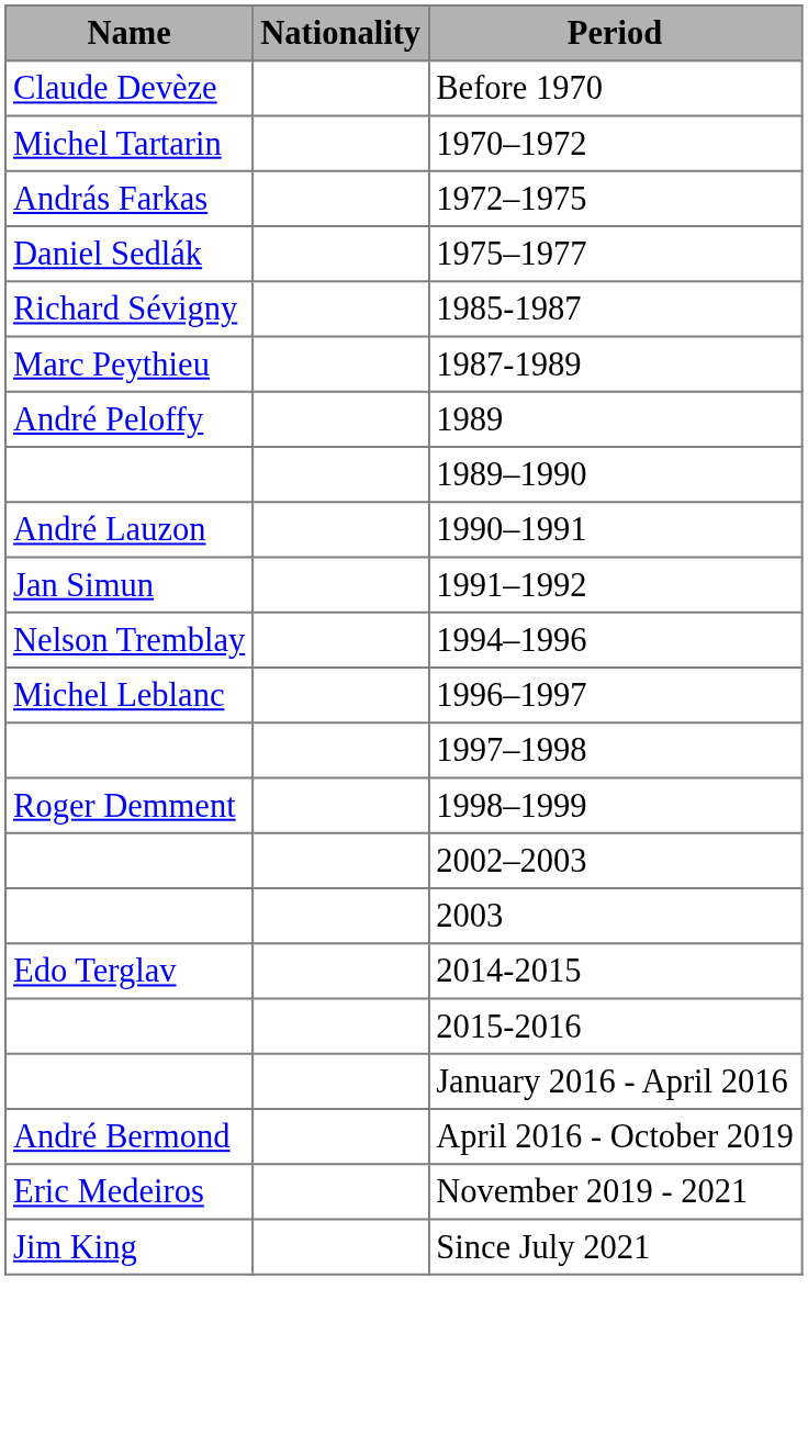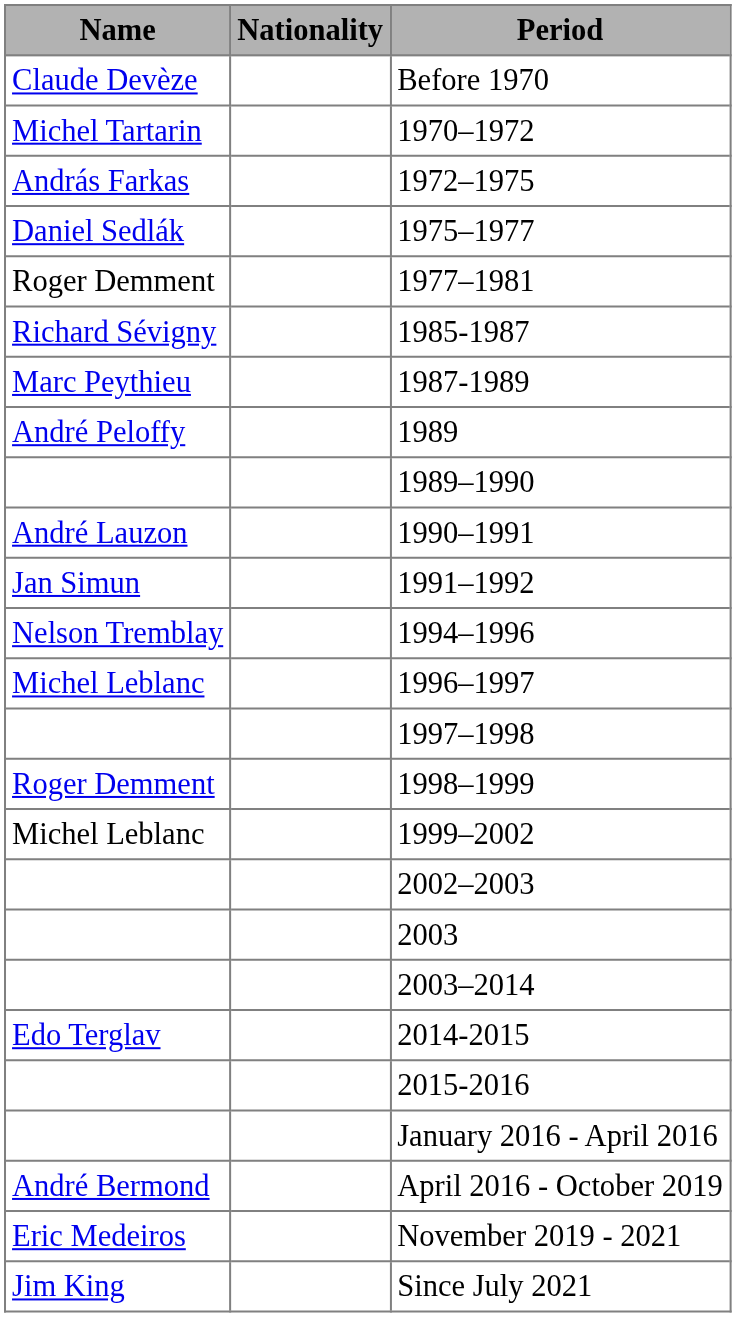+ row: Roger Demment | 1977–1981
+ row: Michel Leblanc | 1999–2002
+ row: 2003–2014
